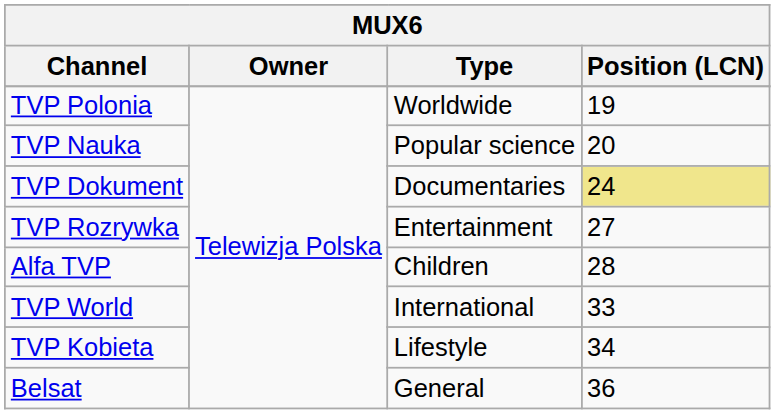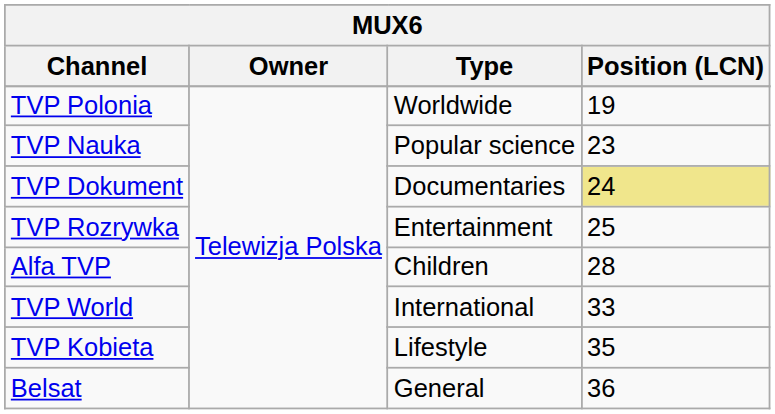TVP Nauka | Position (LCN): 20 -> 23
TVP Rozrywka | Position (LCN): 27 -> 25
TVP Kobieta | Position (LCN): 34 -> 35
